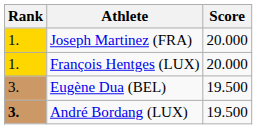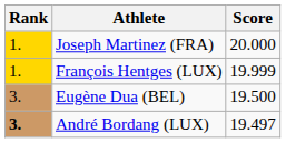François Hentges (LUX) | Score: 20.000 -> 19.999
André Bordang (LUX) | Score: 19.500 -> 19.497
